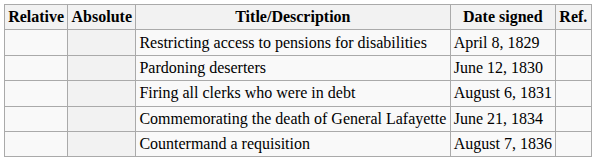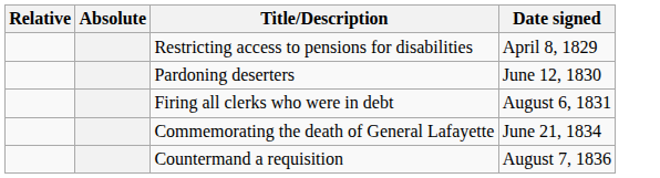- column: Ref.
